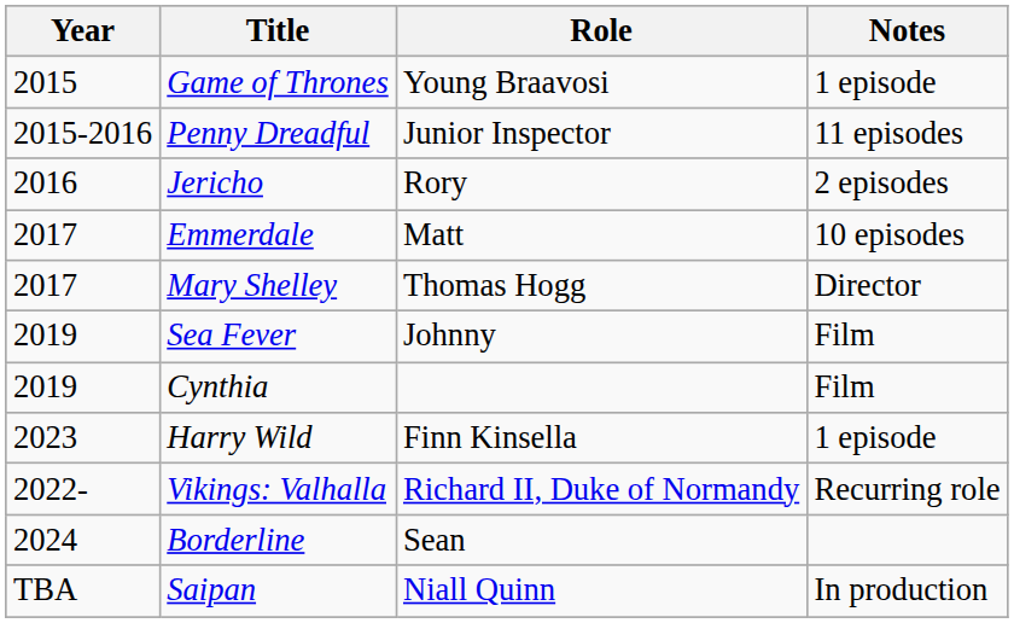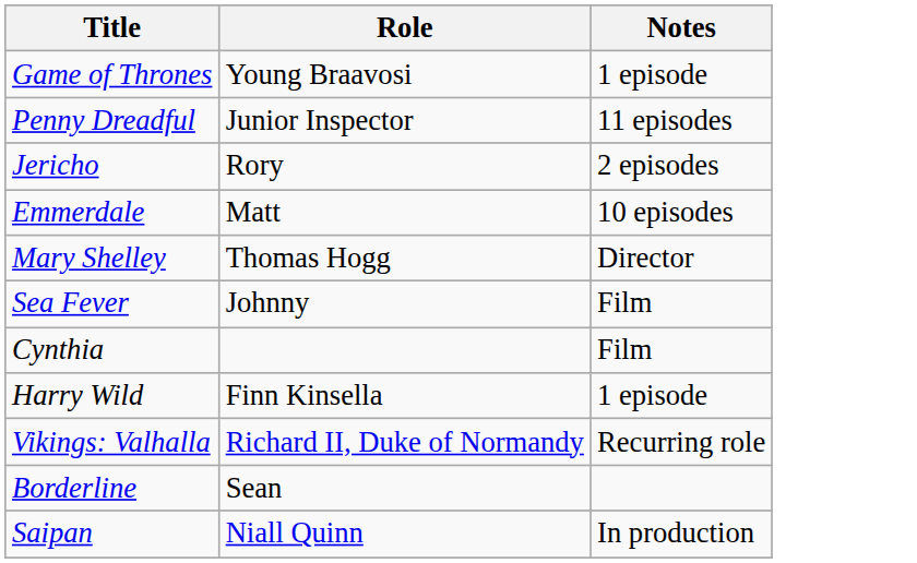- column: Year | 2015 | 2015-2016 | 2016 | 2017 | 2017 | 2019 | 2019 | 2023 | 2022- | 2024 | TBA
